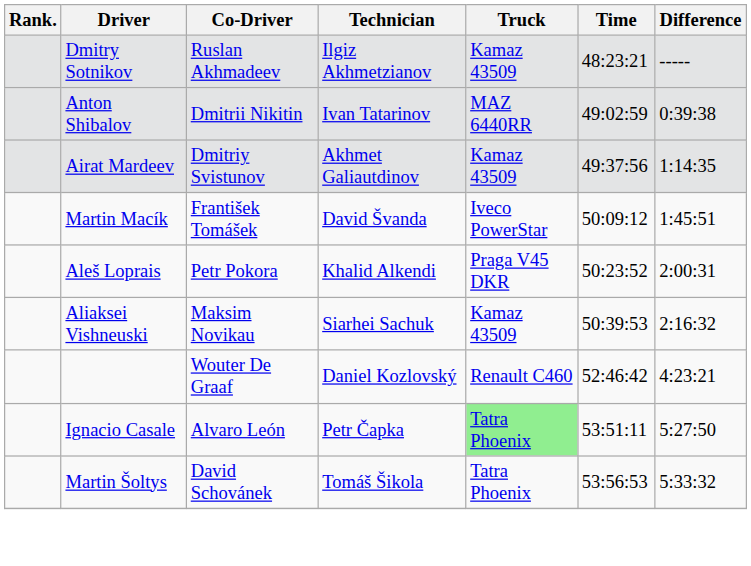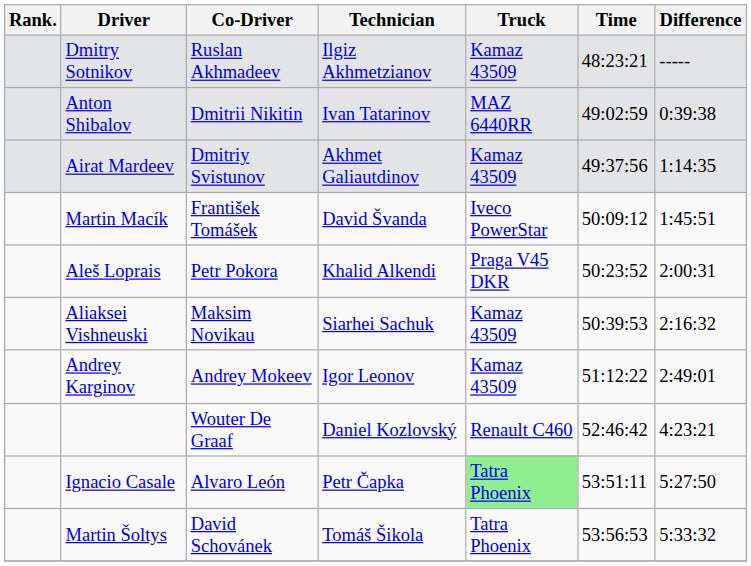+ row: Andrey Karginov | Andrey Mokeev | Igor Leonov | Kamaz 43509 | 51:12:22 | 2:49:01
